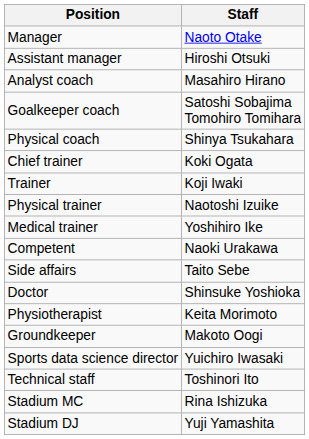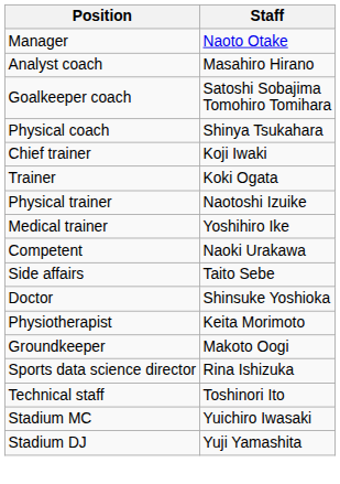- row: Assistant manager | Hiroshi Otsuki
Chief trainer | Staff: Koki Ogata -> Koji Iwaki
Trainer | Staff: Koji Iwaki -> Koki Ogata
Sports data science director | Staff: Yuichiro Iwasaki -> Rina Ishizuka
Stadium MC | Staff: Rina Ishizuka -> Yuichiro Iwasaki
